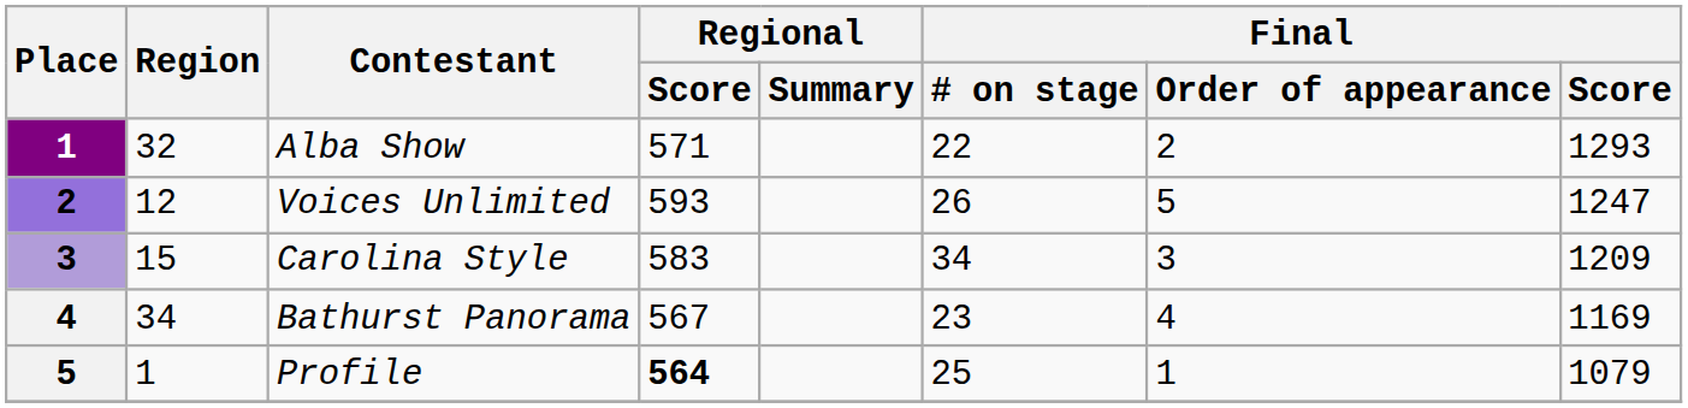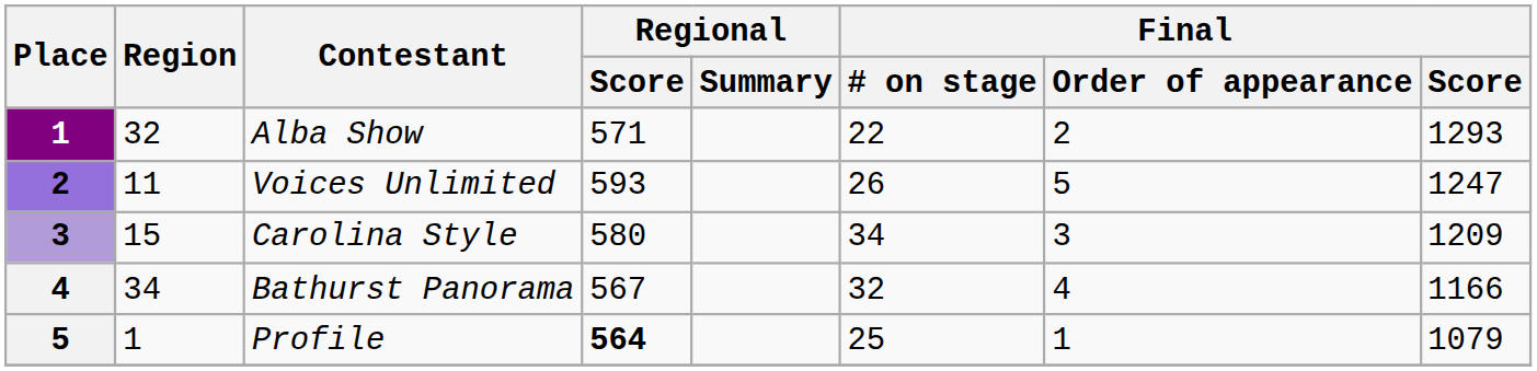Voices Unlimited | Region: 12 -> 11
Carolina Style | Regional / Score: 583 -> 580
Bathurst Panorama | Final / # on stage: 23 -> 32
Bathurst Panorama | Final / Score: 1169 -> 1166
